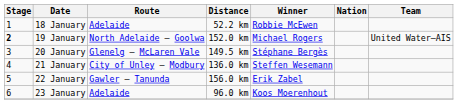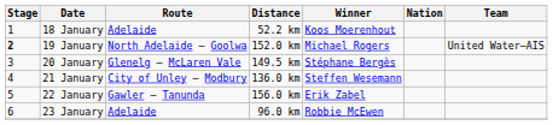18 January | Winner: Robbie McEwen -> Koos Moerenhout
23 January | Winner: Koos Moerenhout -> Robbie McEwen
